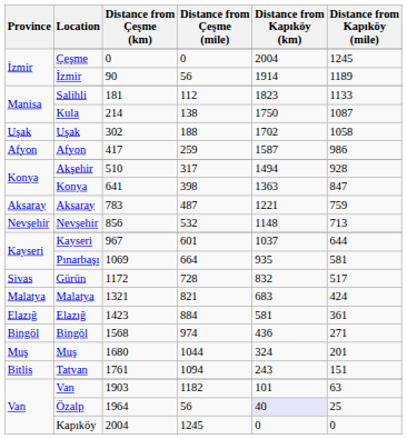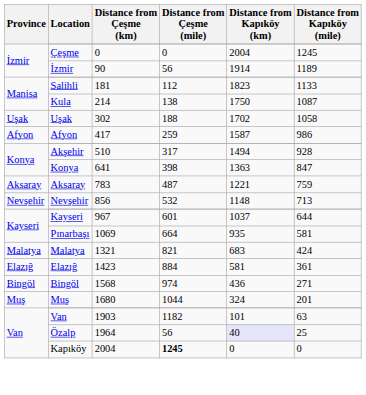- row: Sivas | Gürün | 1172 | 728 | 832 | 517
- row: Bitlis | Tatvan | 1761 | 1094 | 243 | 151
Kapıköy | Distance from Çeşme (mile): normal -> bold
